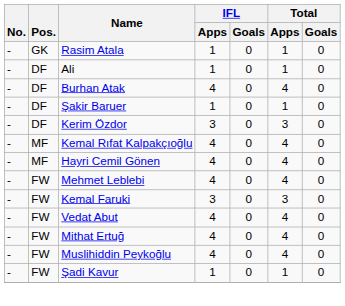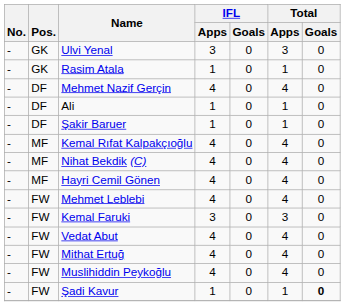+ row: - | GK | Ulvi Yenal | 3 | 0 | 3 | 0
+ row: - | DF | Mehmet Nazif Gerçin | 4 | 0 | 4 | 0
- row: - | DF | Burhan Atak | 4 | 0 | 4 | 0
- row: - | DF | Kerim Özdor | 3 | 0 | 3 | 0
+ row: - | MF | Nihat Bekdik (C) | 4 | 0 | 4 | 0
Şadi Kavur | Total / Goals: normal -> bold
